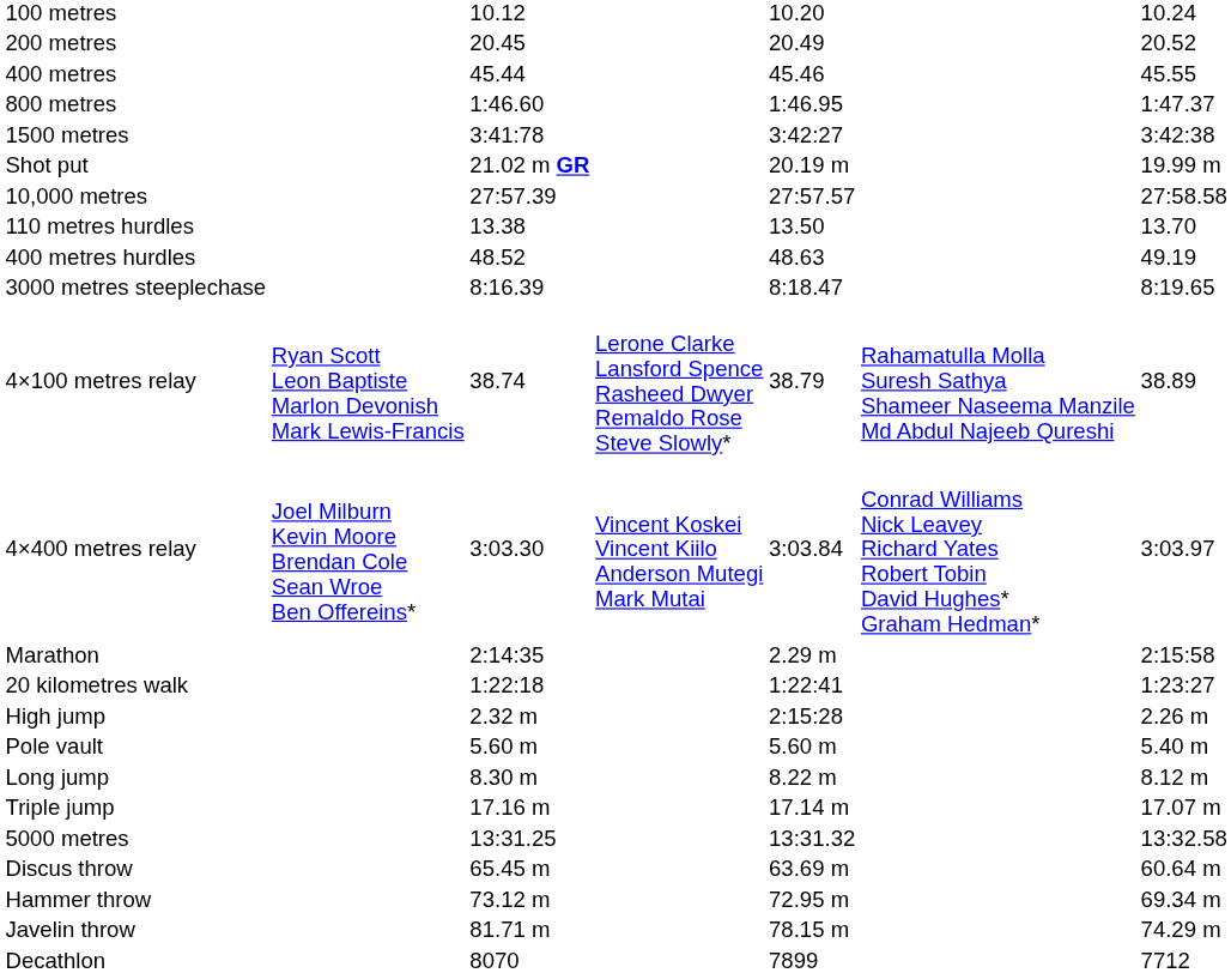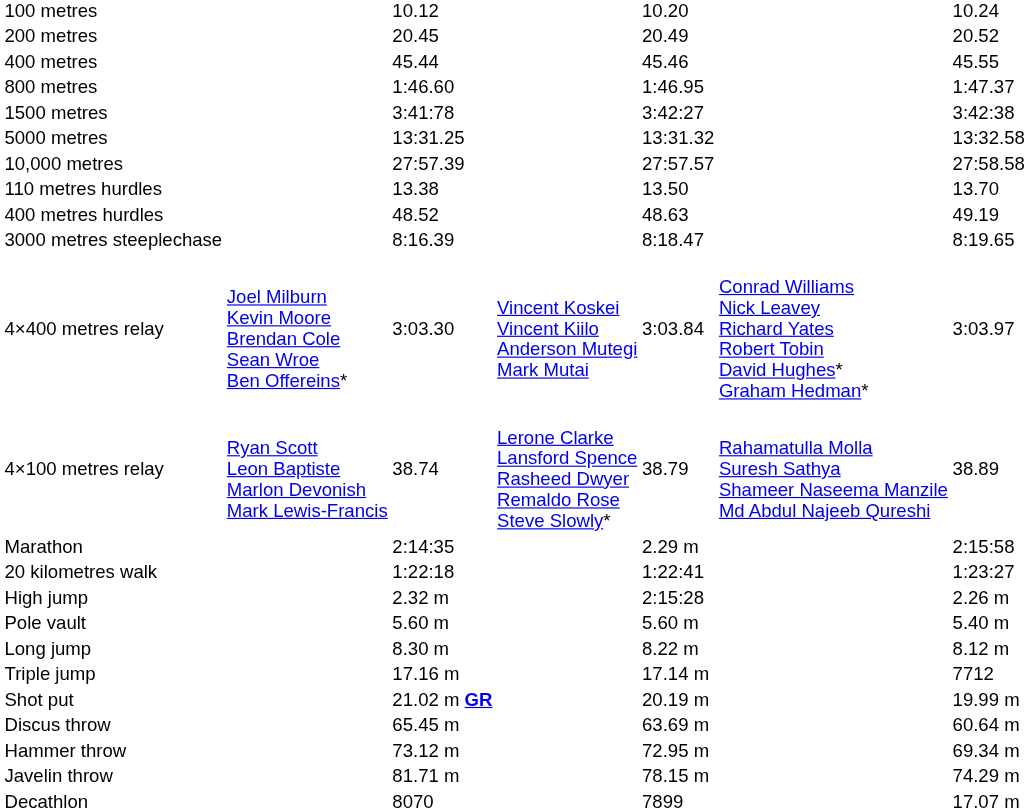rows swapped: 5000 metres <-> Shot put
rows swapped: 4×100 metres relay <-> 4×400 metres relay
Triple jump | column 7: 17.07 m -> 7712
Decathlon | column 7: 7712 -> 17.07 m
